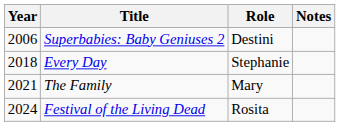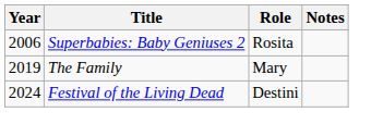Superbabies: Baby Geniuses 2 | Role: Destini -> Rosita
- row: 2018 | Every Day | Stephanie
The Family | Year: 2021 -> 2019
Festival of the Living Dead | Role: Rosita -> Destini
